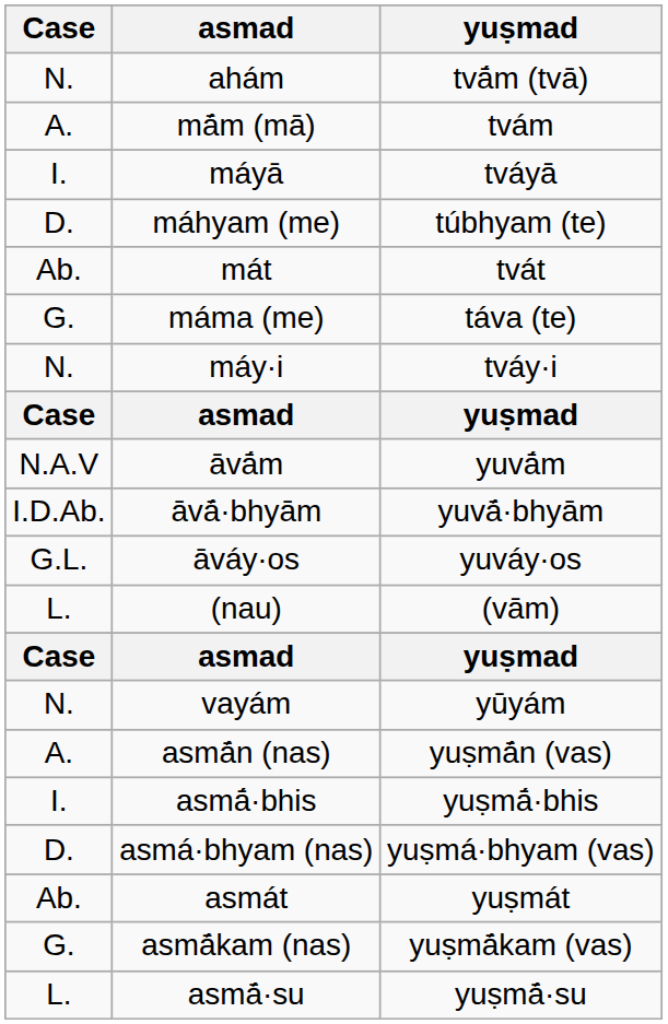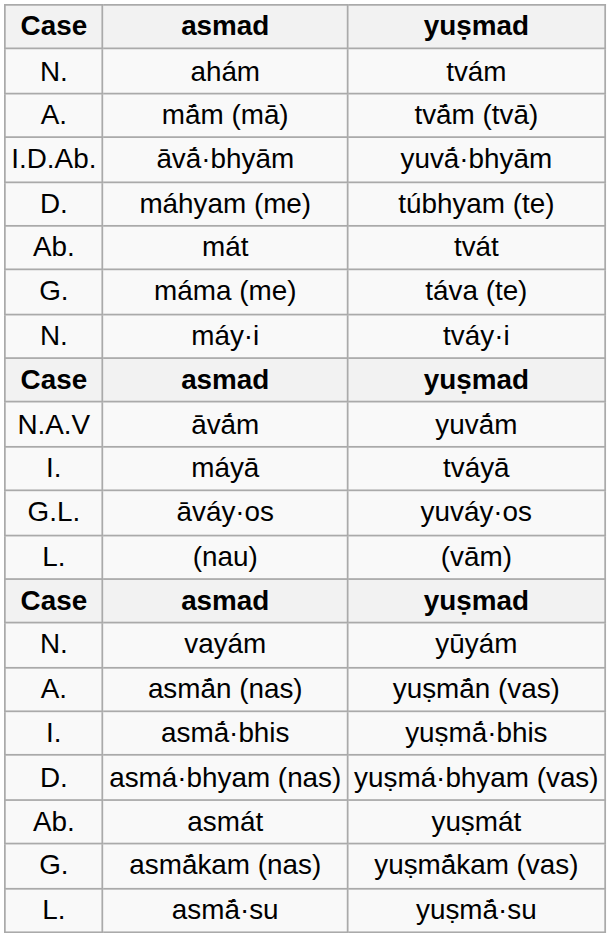ahám | yuṣmad: tvā́m (tvā) -> tvám
mā́m (mā) | yuṣmad: tvám -> tvā́m (tvā)
rows swapped: máyā <-> āvā́·bhyām
